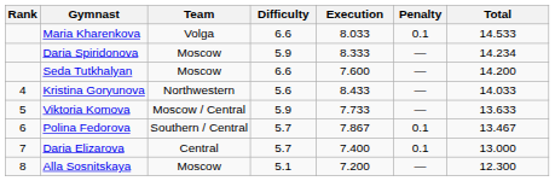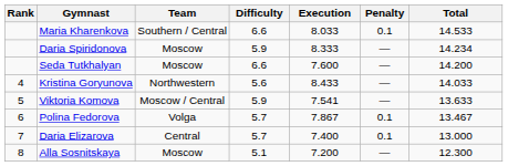Maria Kharenkova | Team: Volga -> Southern / Central
Viktoria Komova | Execution: 7.733 -> 7.541
Polina Fedorova | Team: Southern / Central -> Volga
